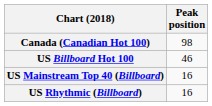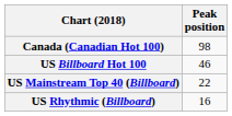US Mainstream Top 40 (Billboard) | Peak position: 16 -> 22
